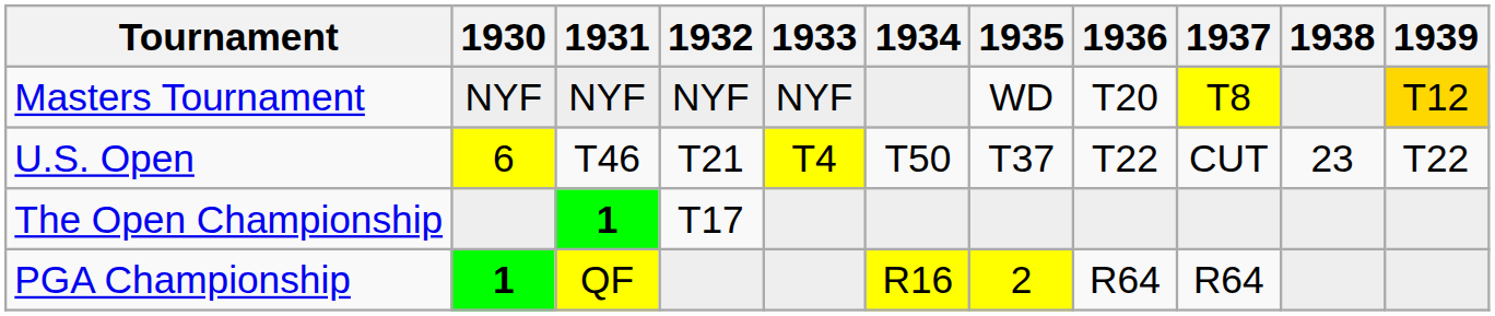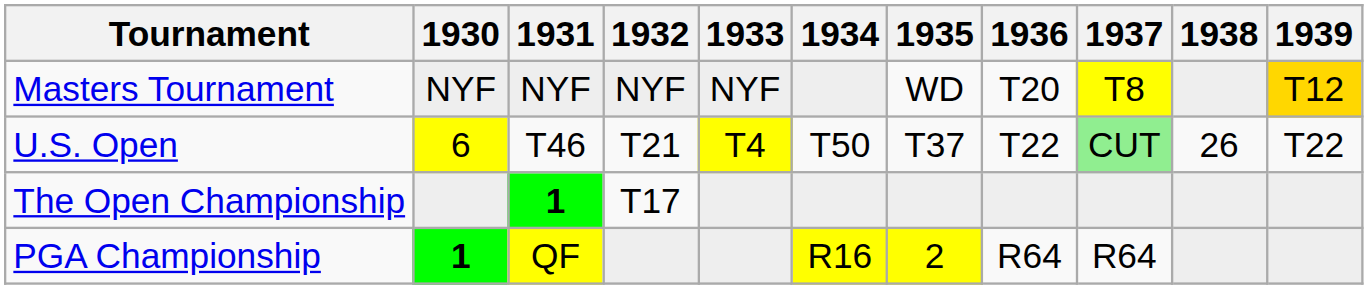U.S. Open | 1937: no background -> lightgreen background
U.S. Open | 1938: 23 -> 26
